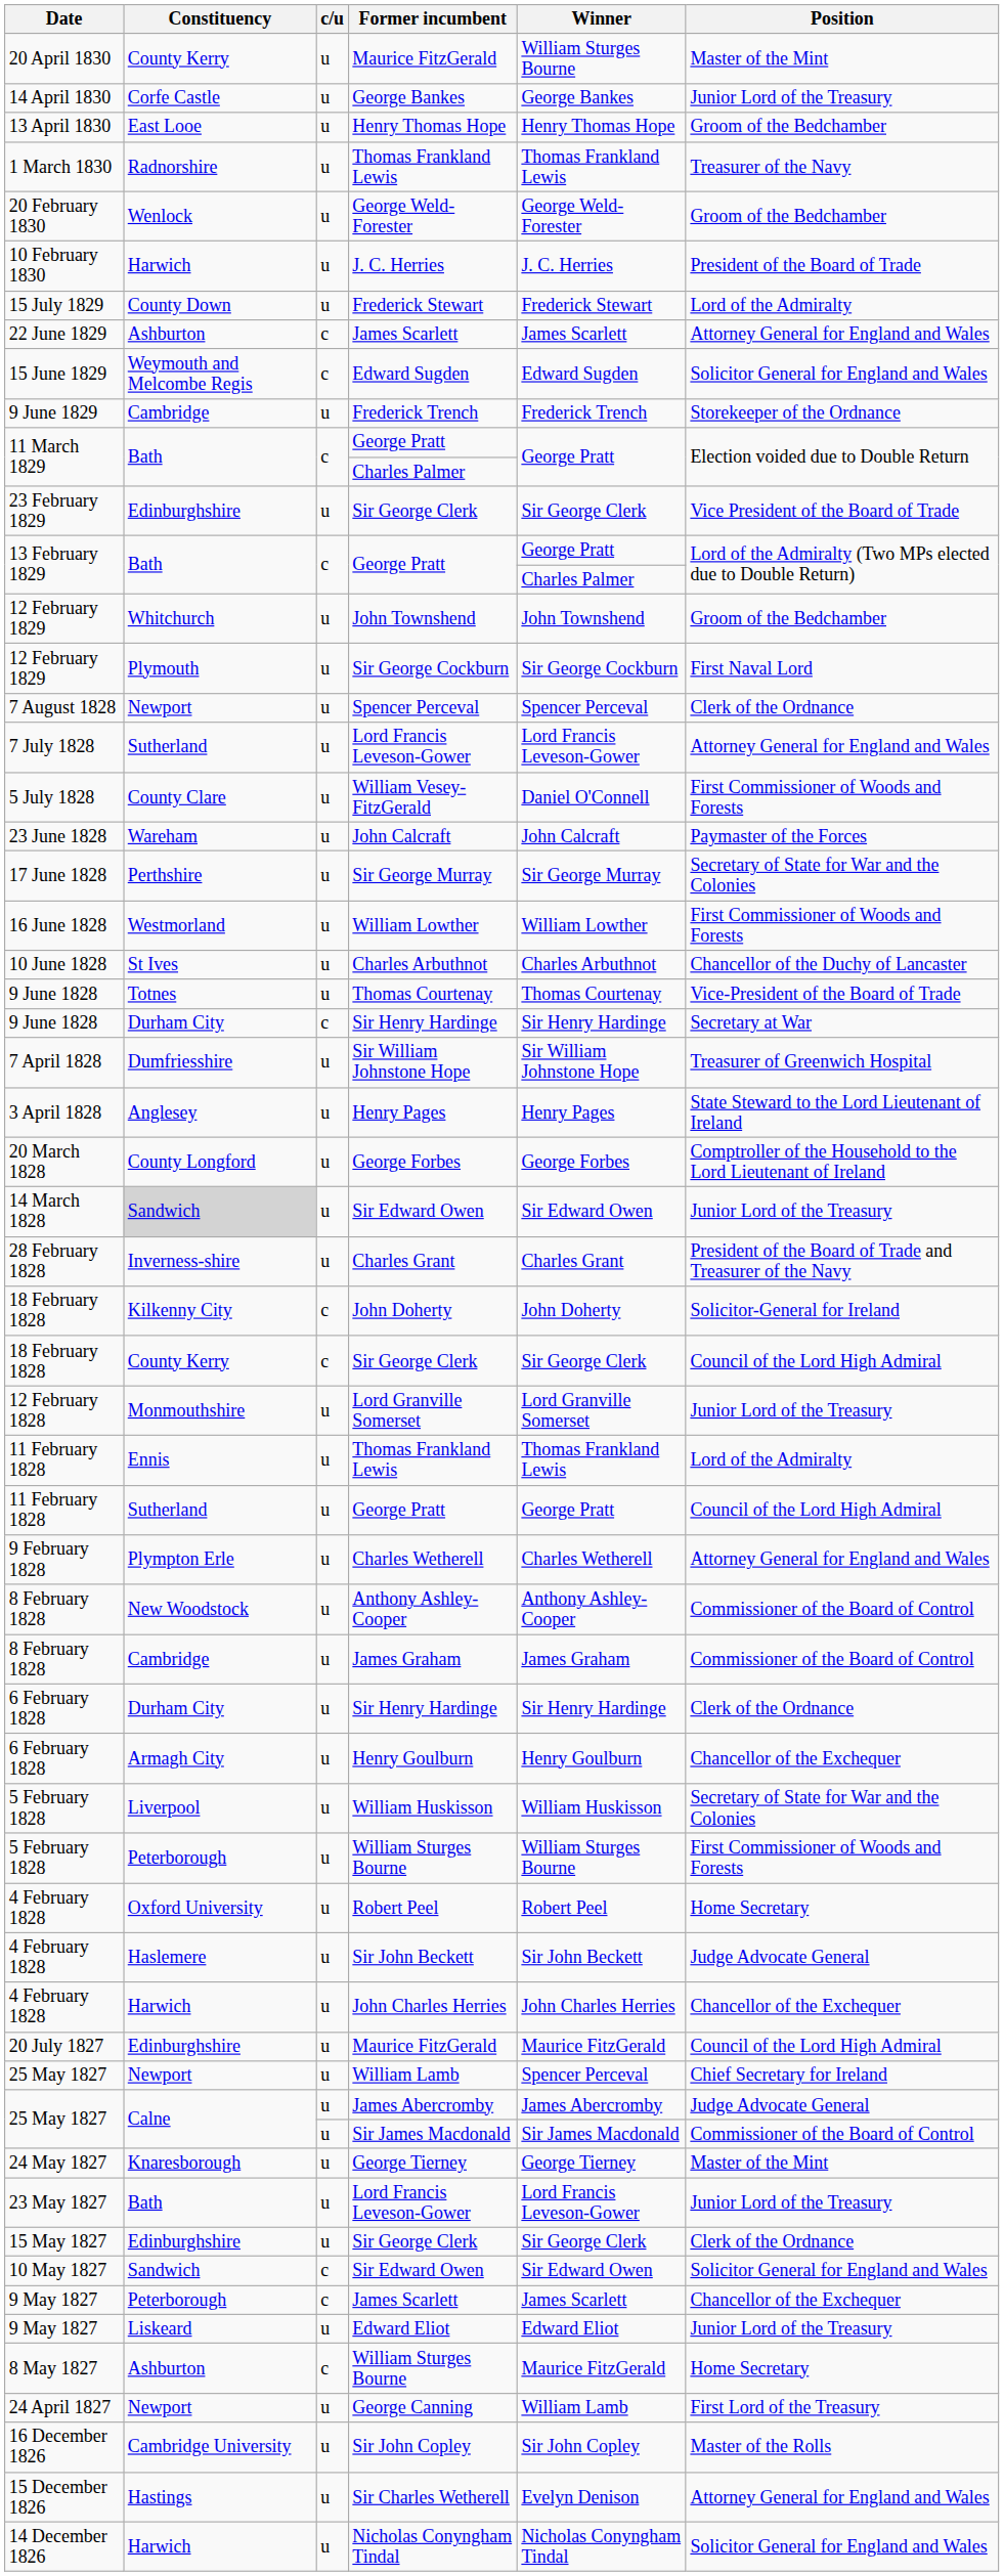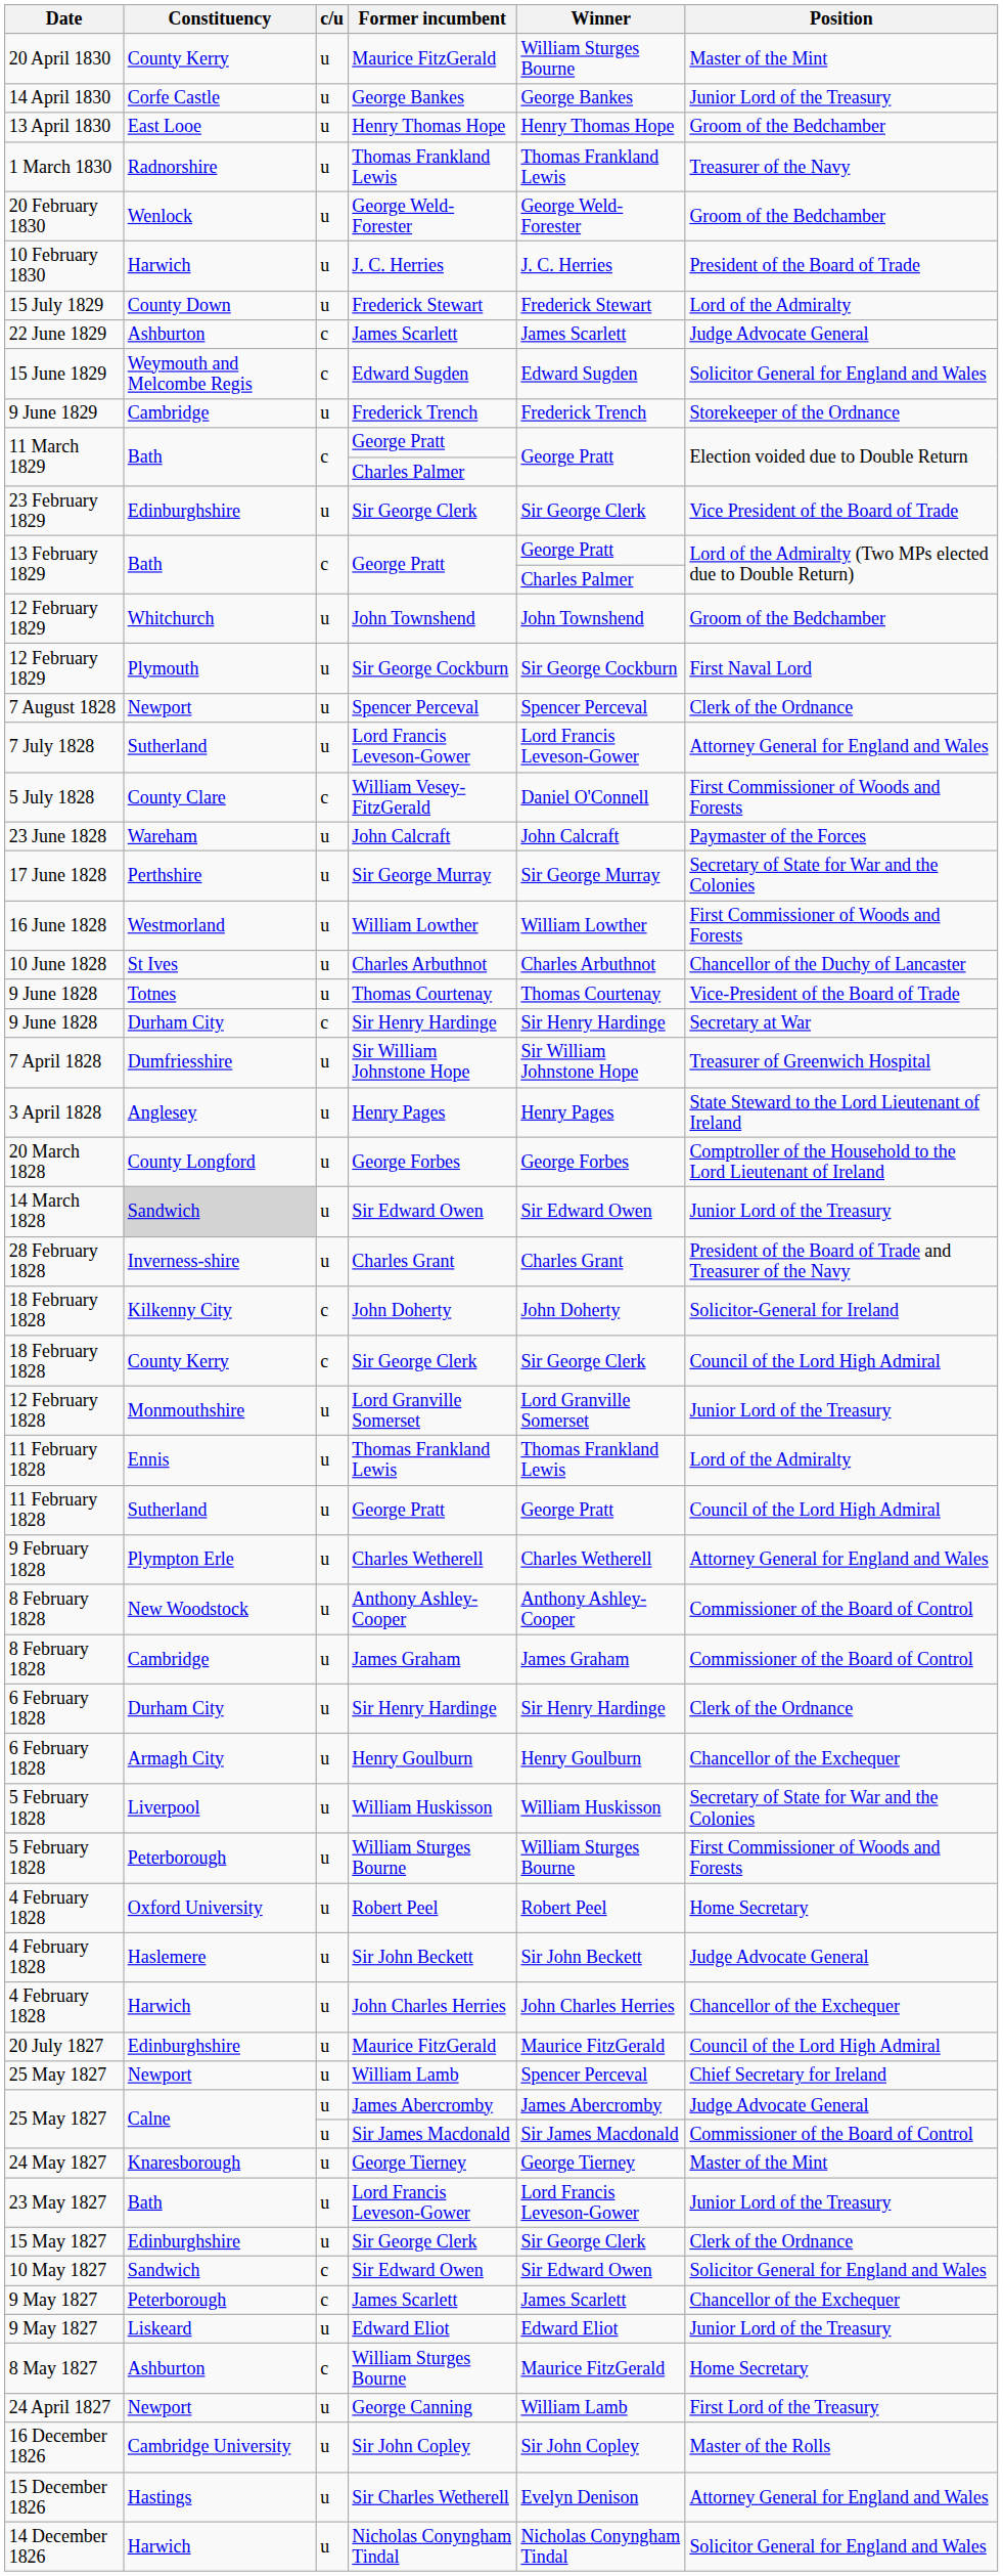22 June 1829 / James Scarlett | Position: Attorney General for England and Wales -> Judge Advocate General
William Vesey-FitzGerald | c/u: u -> c
